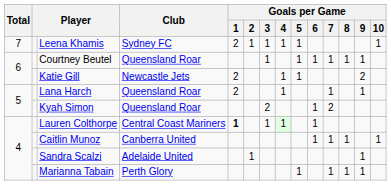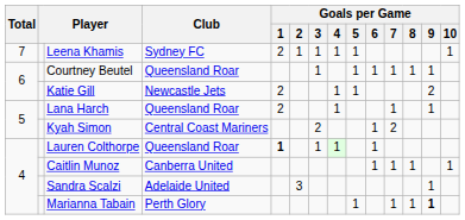Kyah Simon | Club: Queensland Roar -> Central Coast Mariners
Lauren Colthorpe | Club: Central Coast Mariners -> Queensland Roar
Sandra Scalzi | Goals per Game / 2: 1 -> 3
Marianna Tabain | Goals per Game / 9: normal -> bold
